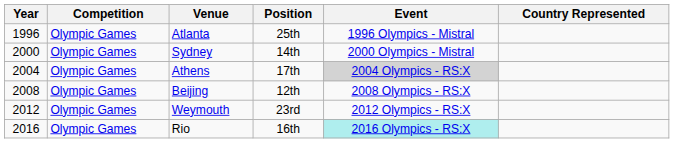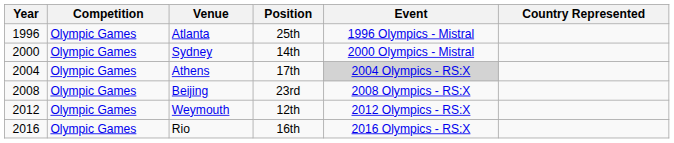Beijing | Position: 12th -> 23rd
Weymouth | Position: 23rd -> 12th
Rio | Event: paleturquoise background -> no background
